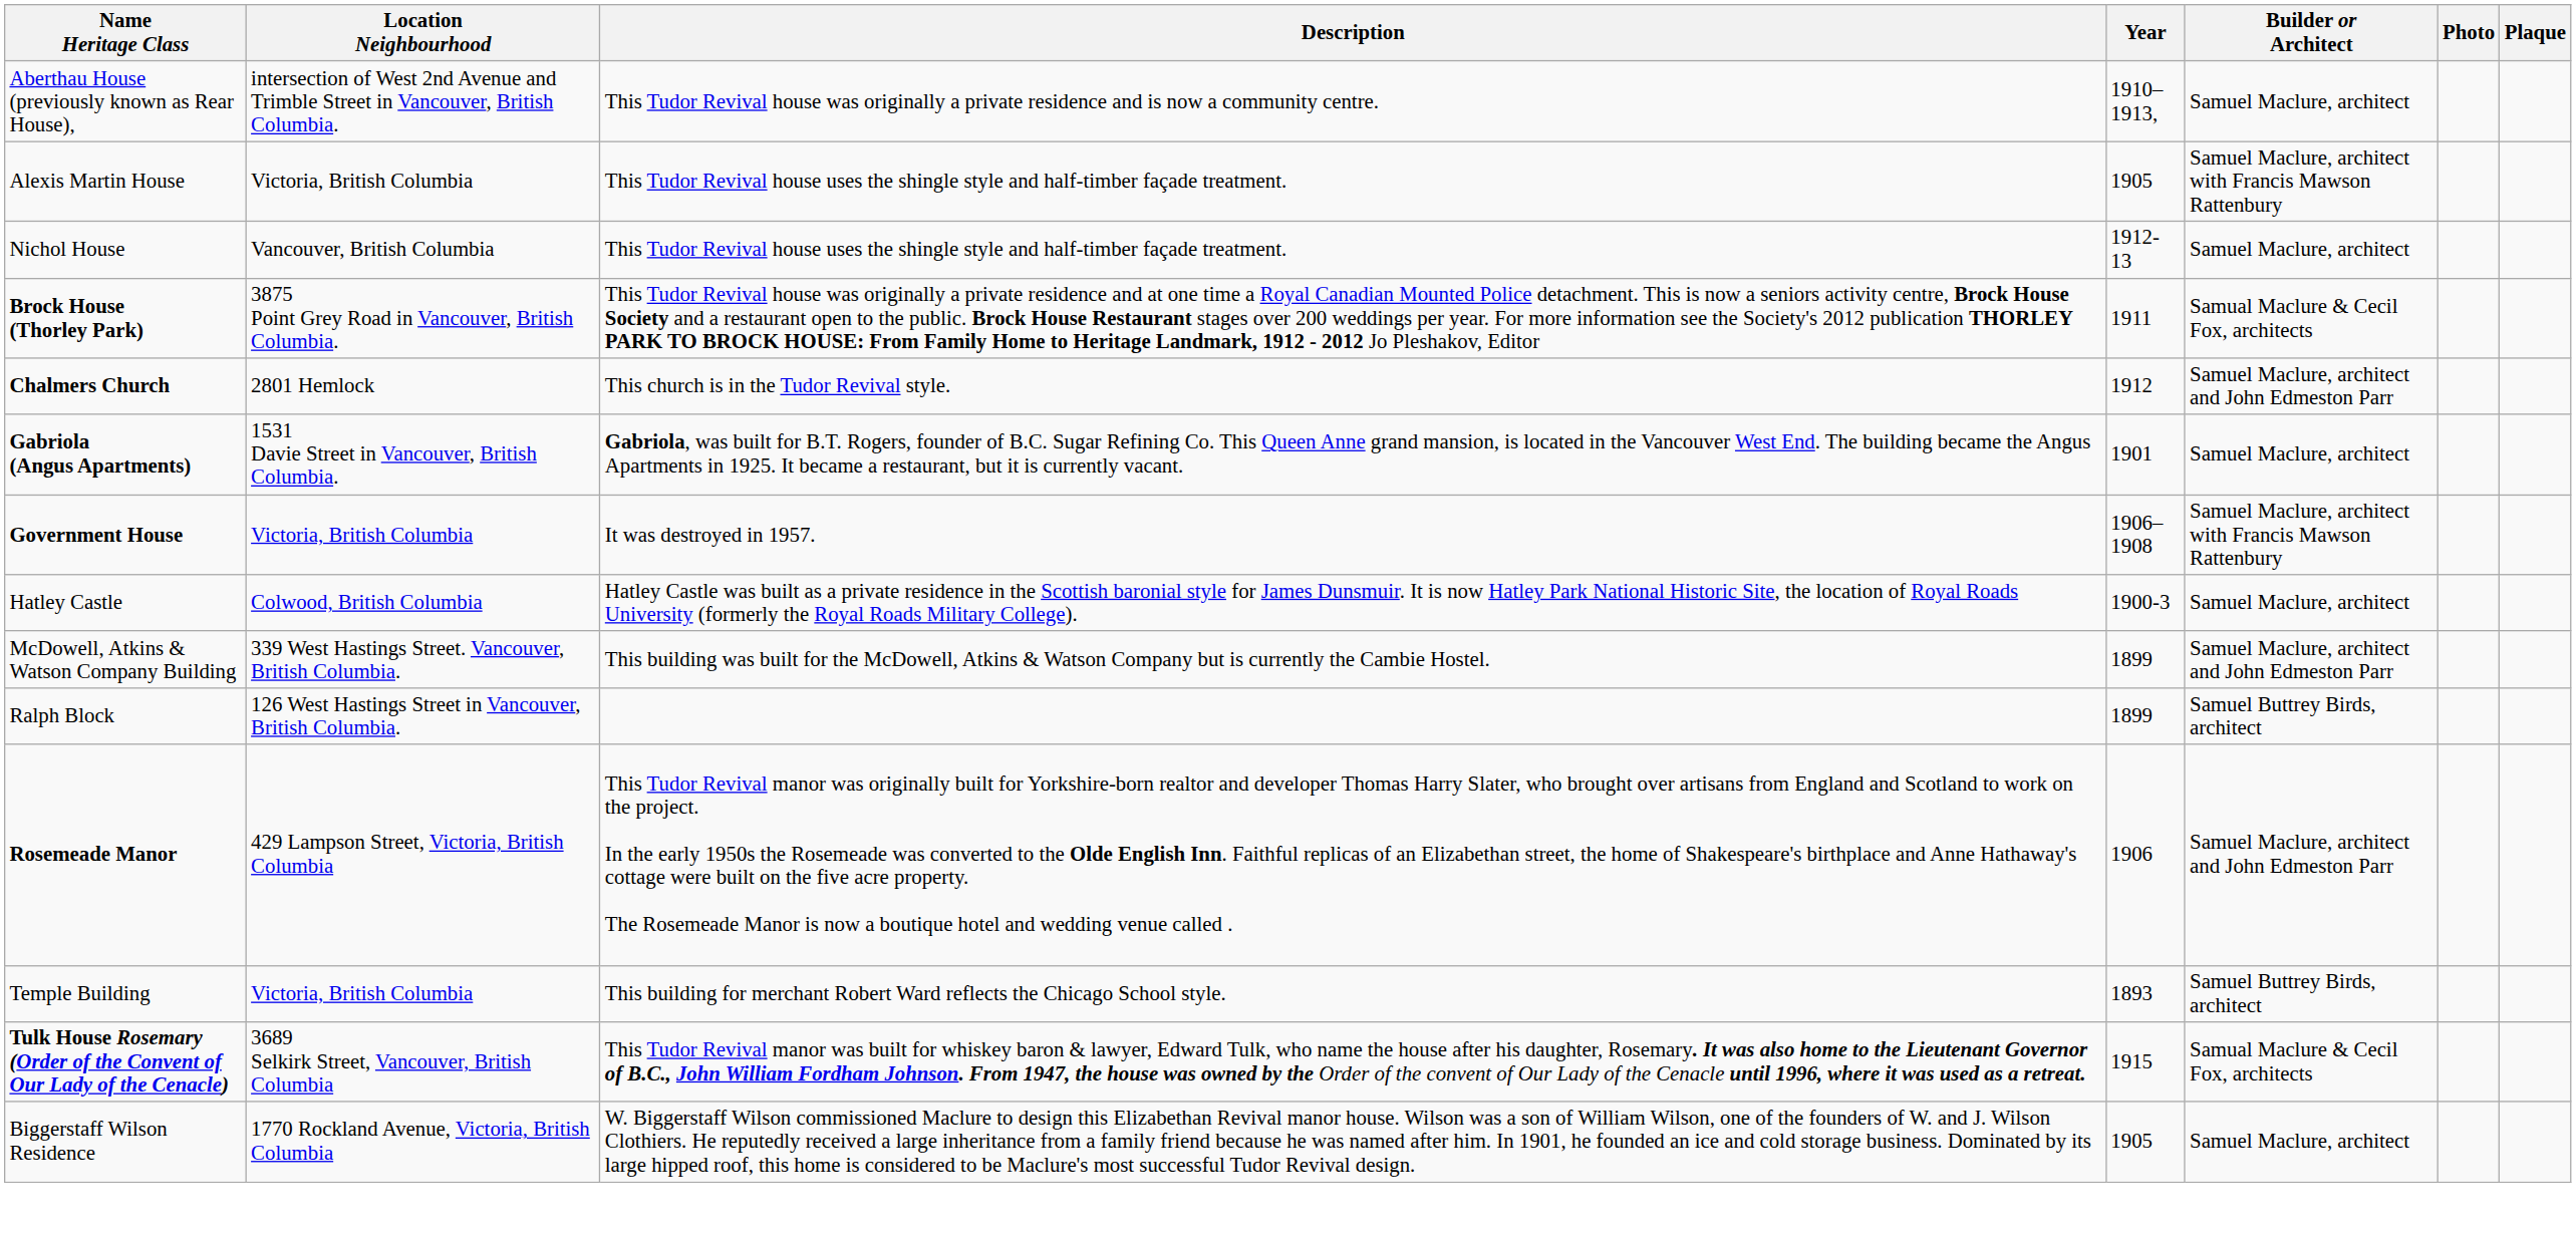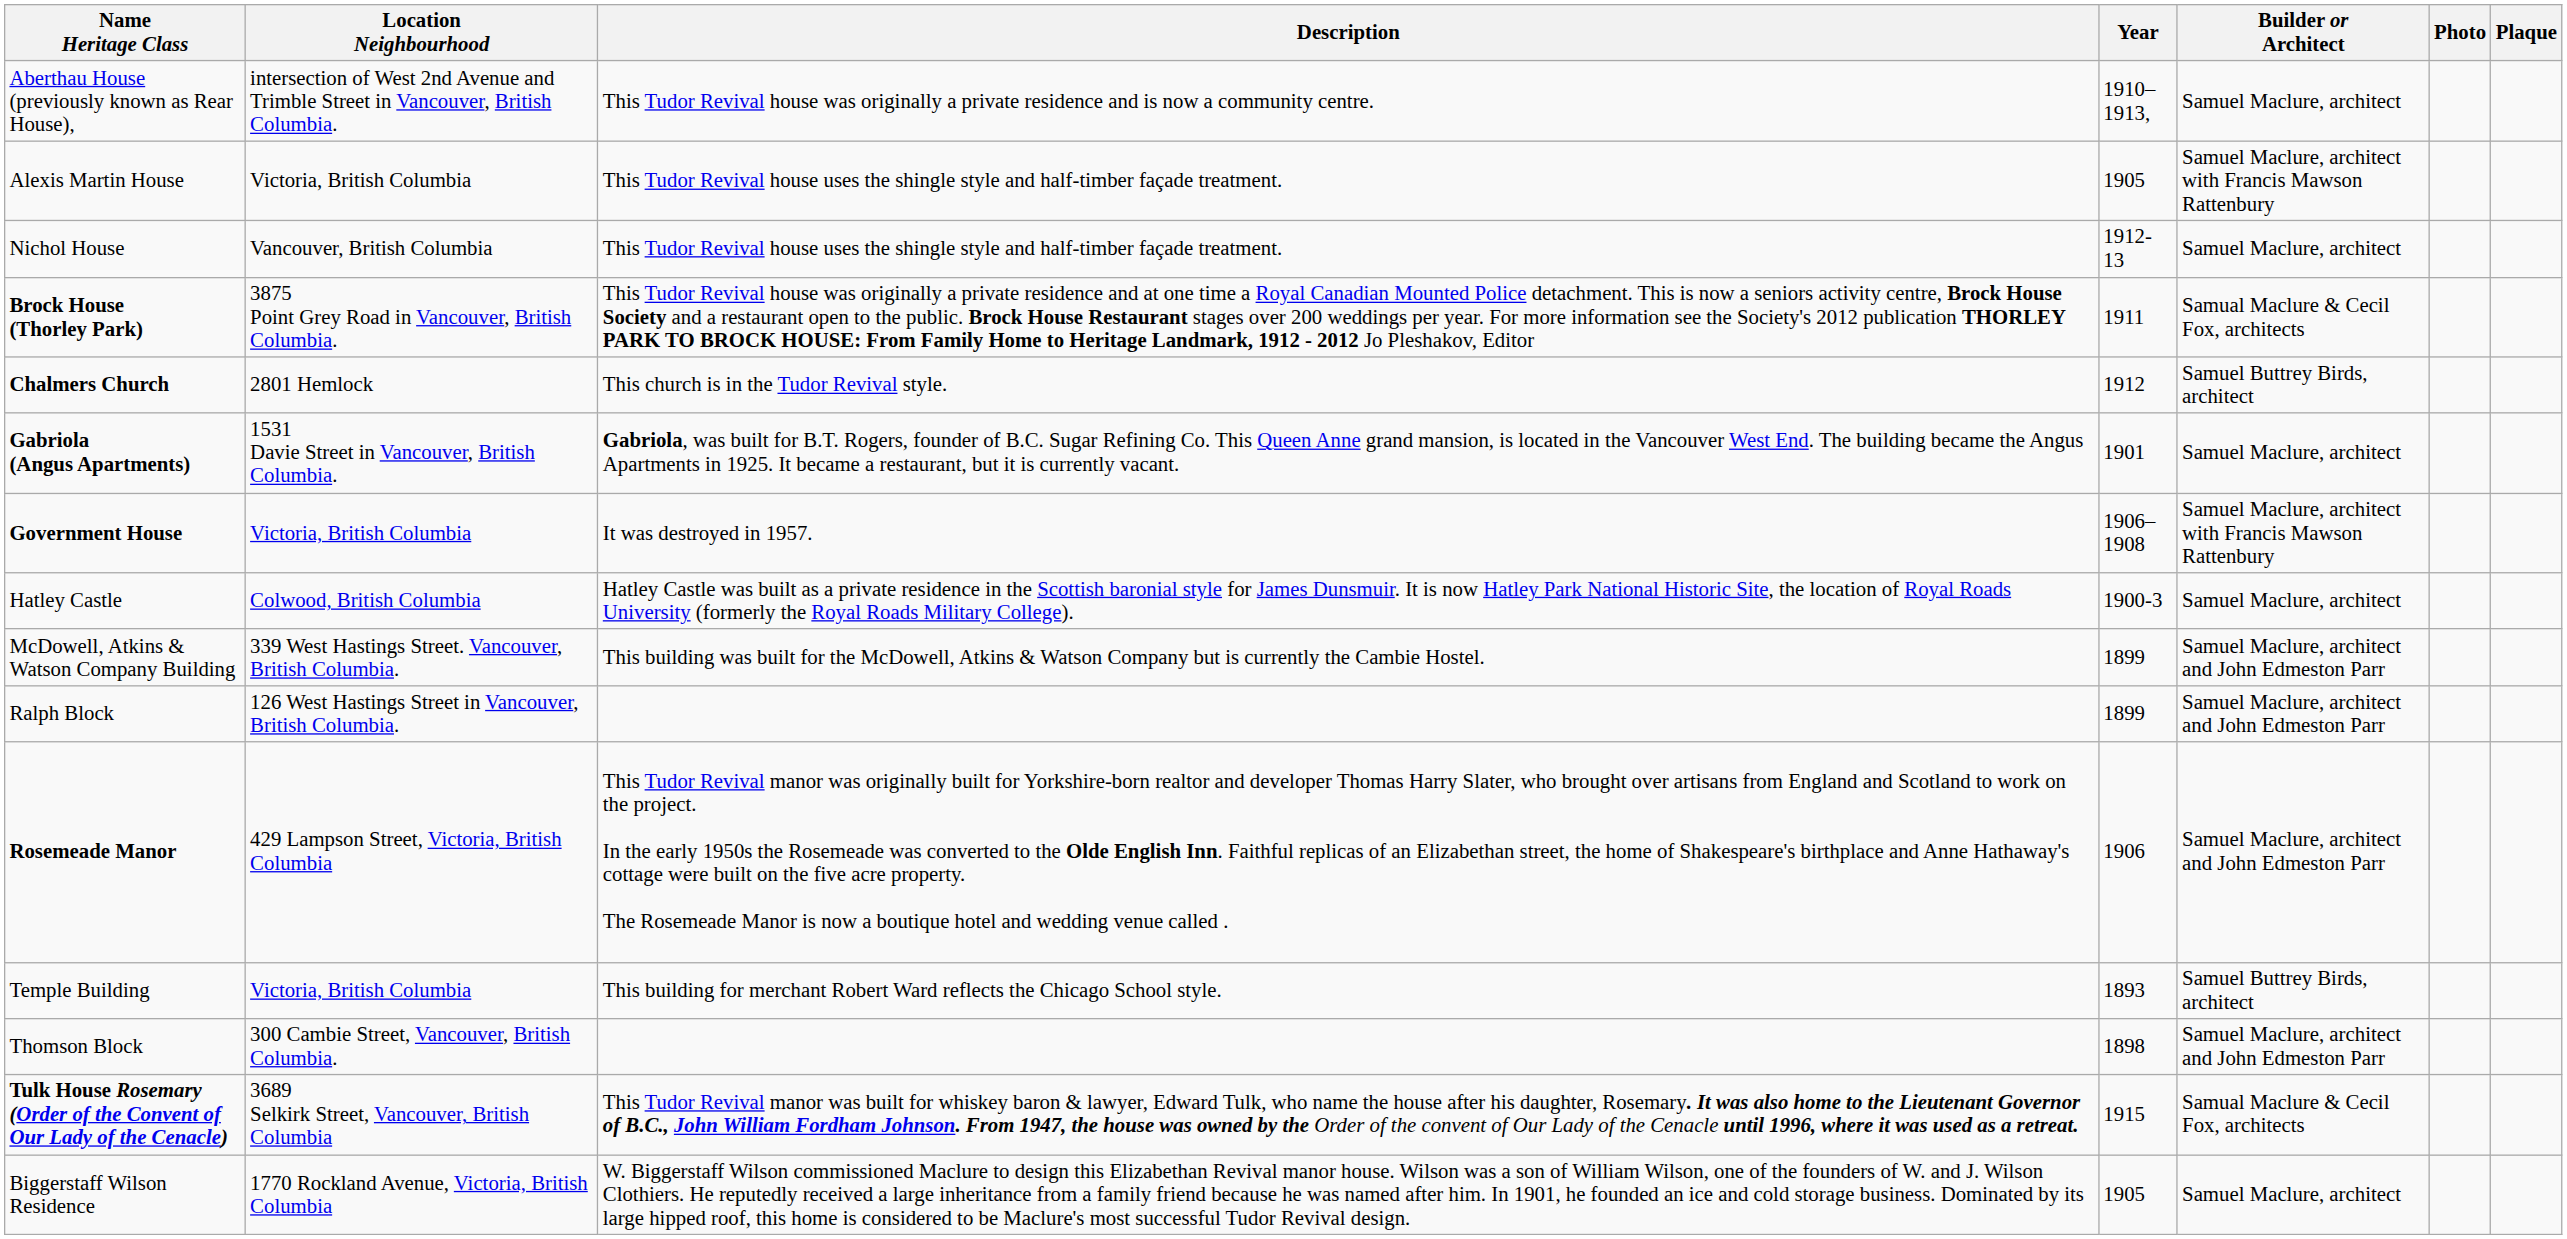Chalmers Church | Builder or Architect: Samuel Maclure, architect and John Edmeston Parr -> Samuel Buttrey Birds, architect
Ralph Block | Builder or Architect: Samuel Buttrey Birds, architect -> Samuel Maclure, architect and John Edmeston Parr
+ row: Thomson Block | 300 Cambie Street, Vancouver, British Columbia. | 1898 | Samuel Maclure, architect and John Edmeston Parr
